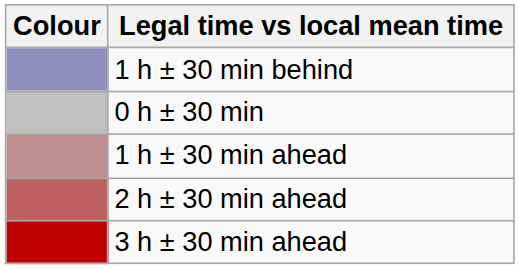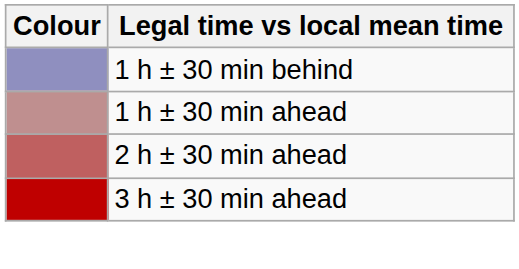- row: 0 h ± 30 min
